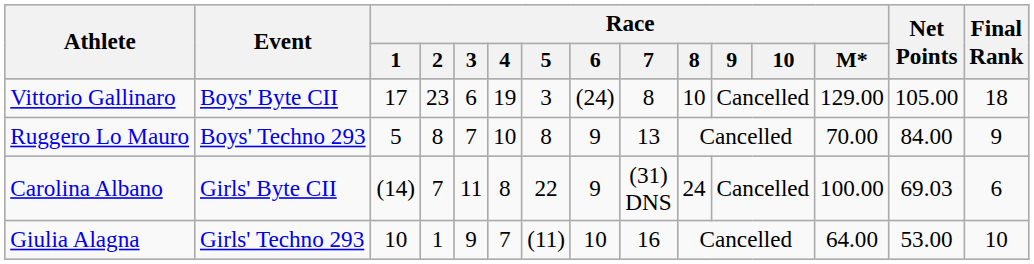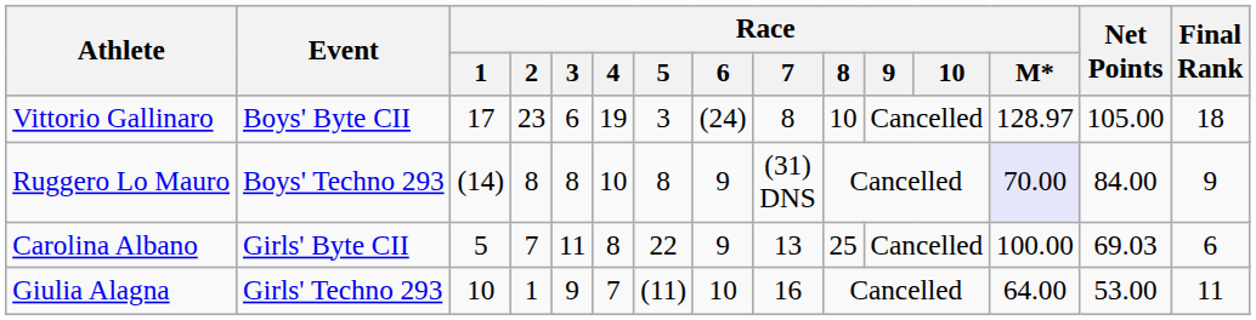Vittorio Gallinaro | Race / M*: 129.00 -> 128.97
Ruggero Lo Mauro | Race / 1: 5 -> (14)
Ruggero Lo Mauro | Race / 3: 7 -> 8
Ruggero Lo Mauro | Race / 7: 13 -> (31) DNS
Ruggero Lo Mauro | Race / M*: no background -> lavender background
Carolina Albano | Race / 1: (14) -> 5
Carolina Albano | Race / 7: (31) DNS -> 13
Carolina Albano | Race / 8: 24 -> 25
Giulia Alagna | Final Rank: 10 -> 11
